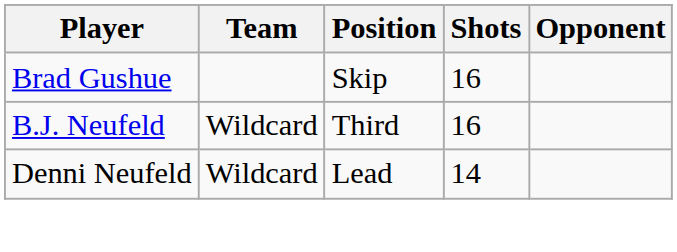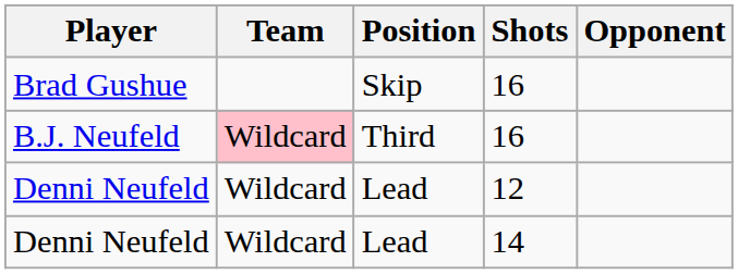B.J. Neufeld | Team: no background -> pink background
+ row: Denni Neufeld | Wildcard | Lead | 12
